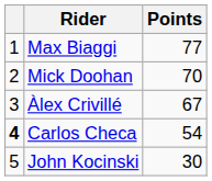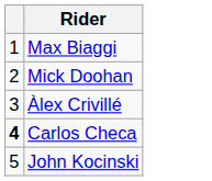- column: Points | 77 | 70 | 67 | 54 | 30
